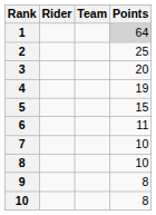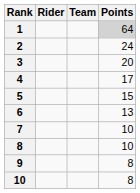2 | Points: 25 -> 24
4 | Points: 19 -> 17
6 | Points: 11 -> 13
